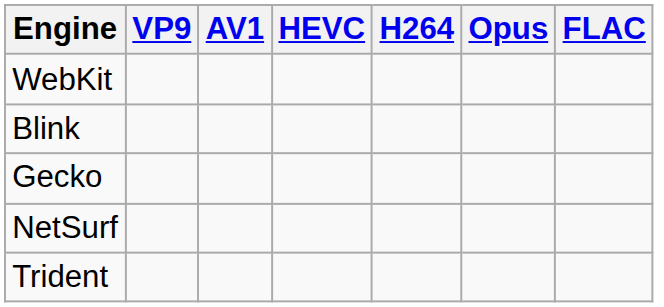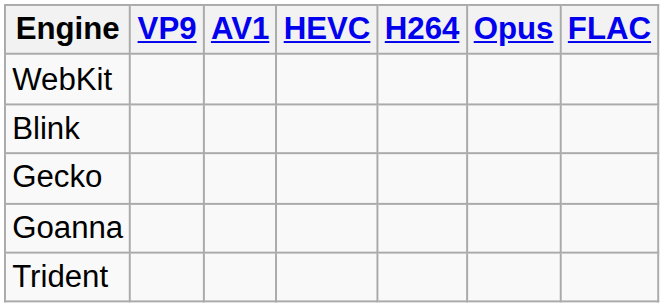+ row: Goanna
- row: NetSurf
